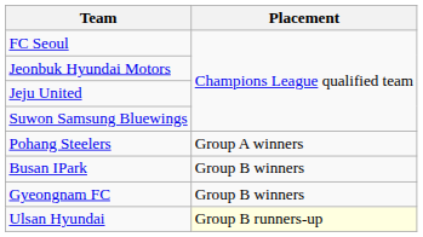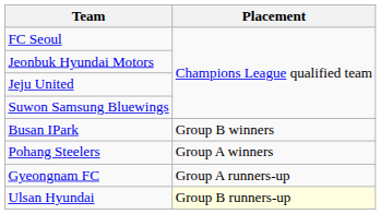rows swapped: Pohang Steelers <-> Busan IPark
Gyeongnam FC | Placement: Group B winners -> Group A runners-up
